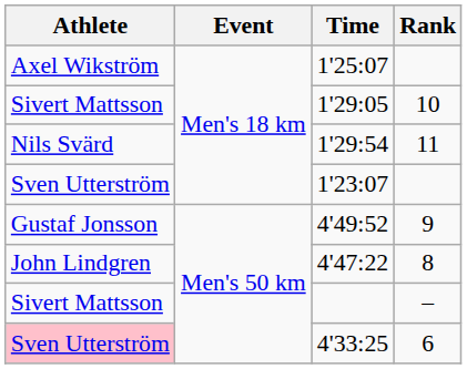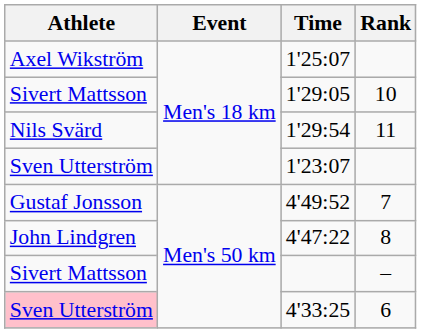4'49:52 | Rank: 9 -> 7
